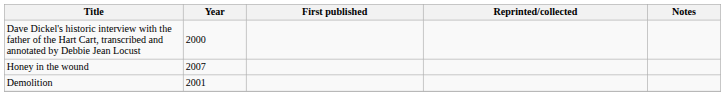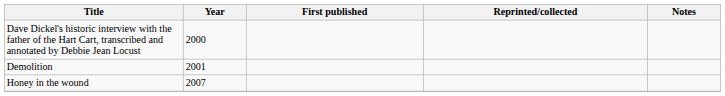rows swapped: Demolition <-> Honey in the wound
